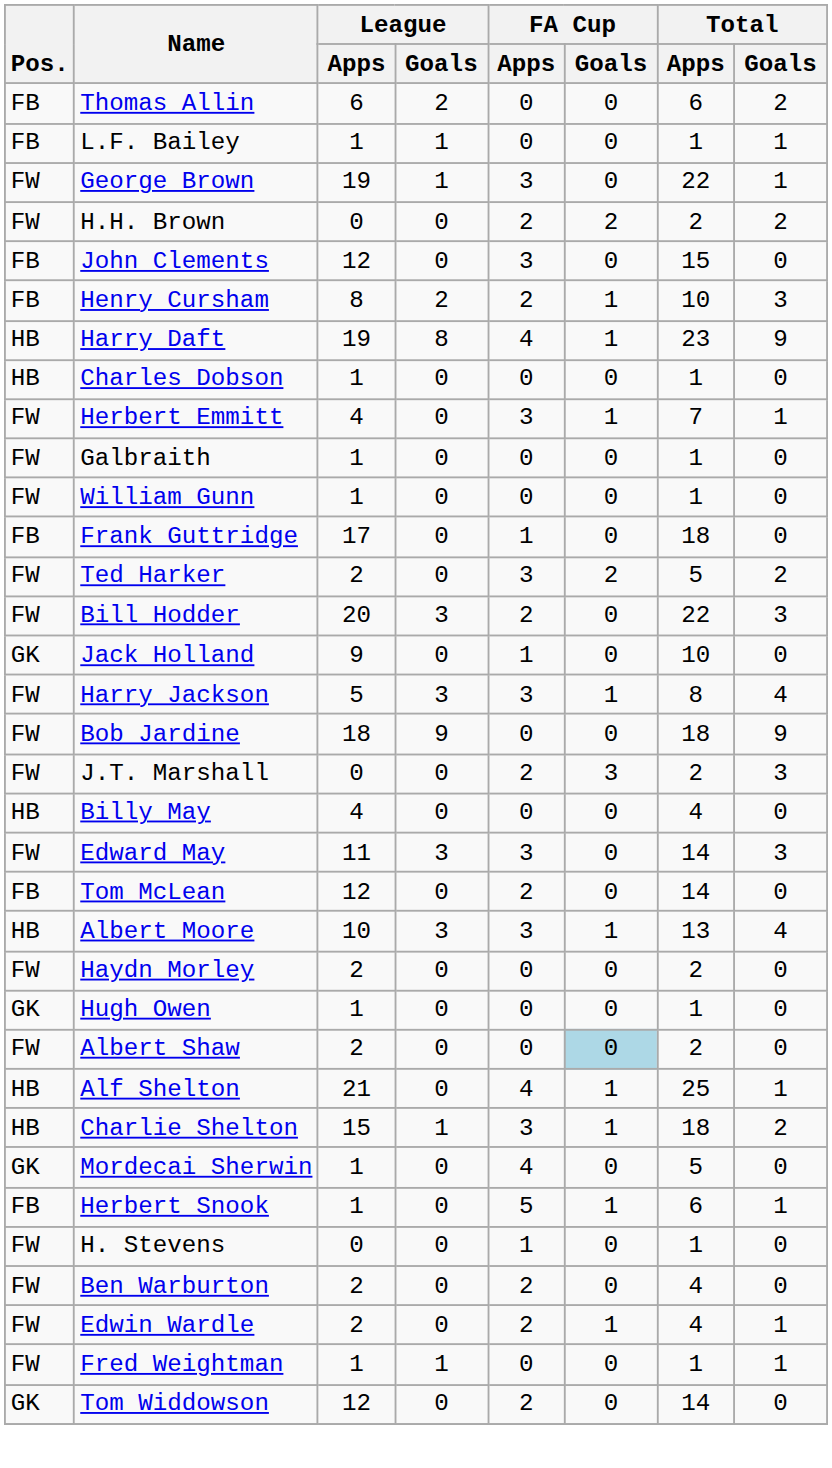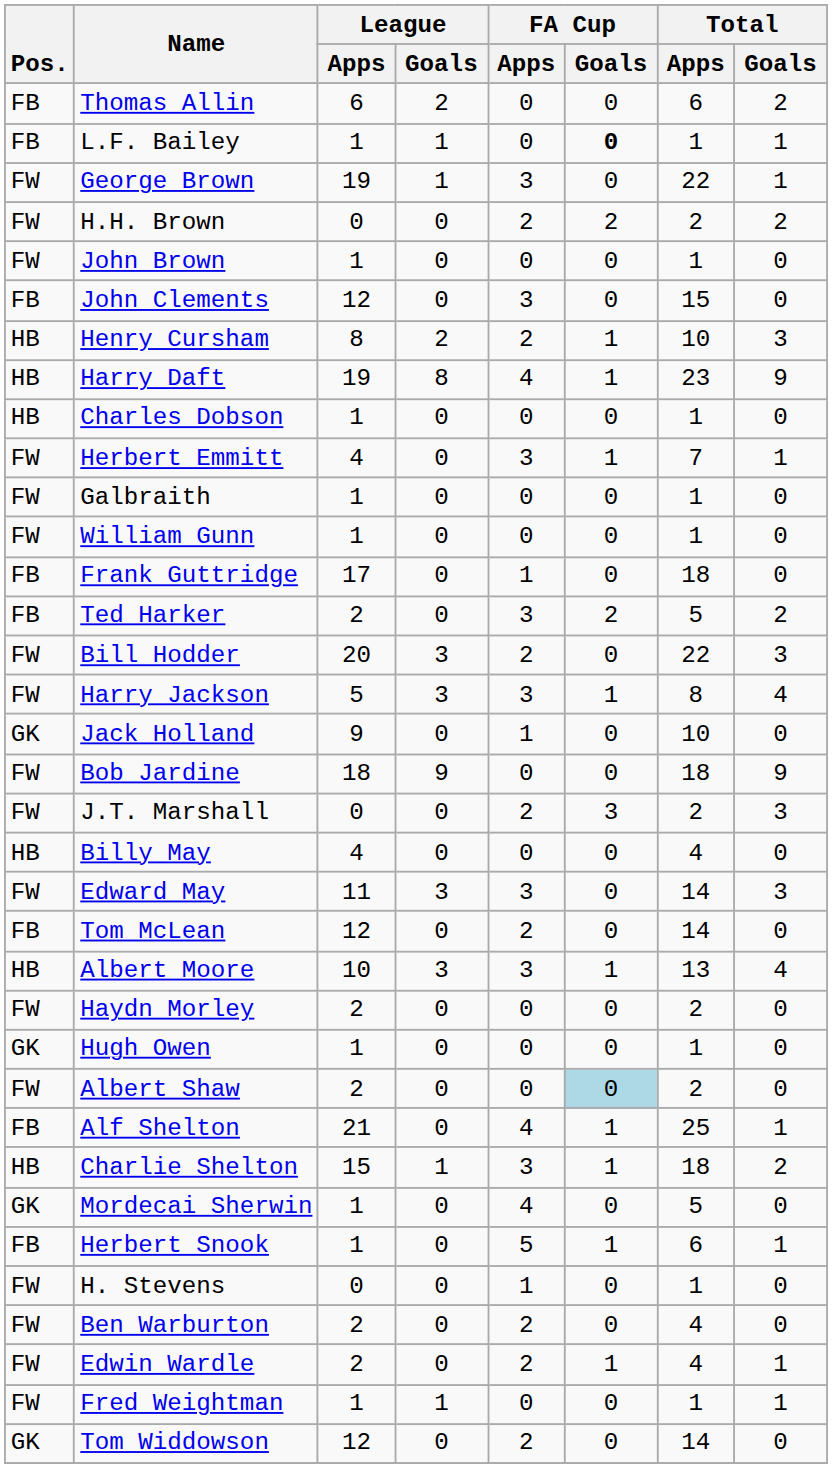L.F. Bailey | FA Cup / Goals: normal -> bold
+ row: FW | John Brown | 1 | 0 | 0 | 0 | 1 | 0
Henry Cursham | Pos.: FB -> HB
Ted Harker | Pos.: FW -> FB
rows swapped: Jack Holland <-> Harry Jackson
Alf Shelton | Pos.: HB -> FB
